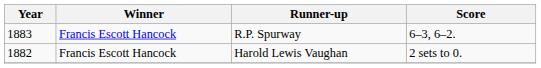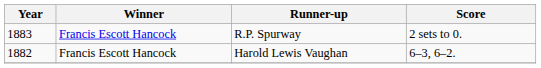R.P. Spurway | Score: 6–3, 6–2. -> 2 sets to 0.
Harold Lewis Vaughan | Score: 2 sets to 0. -> 6–3, 6–2.
